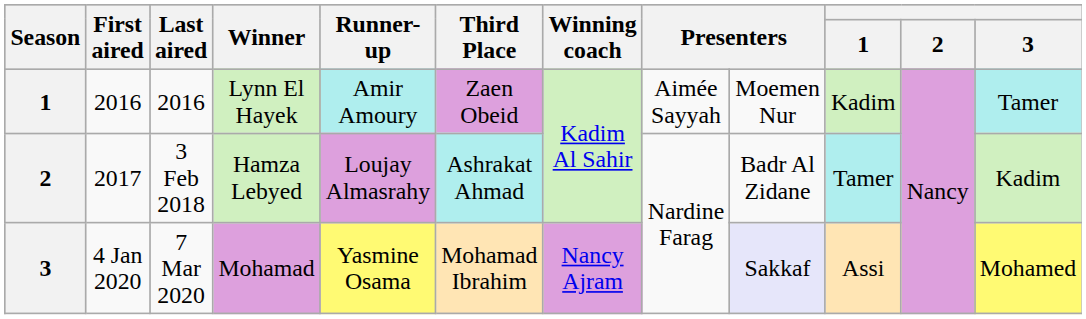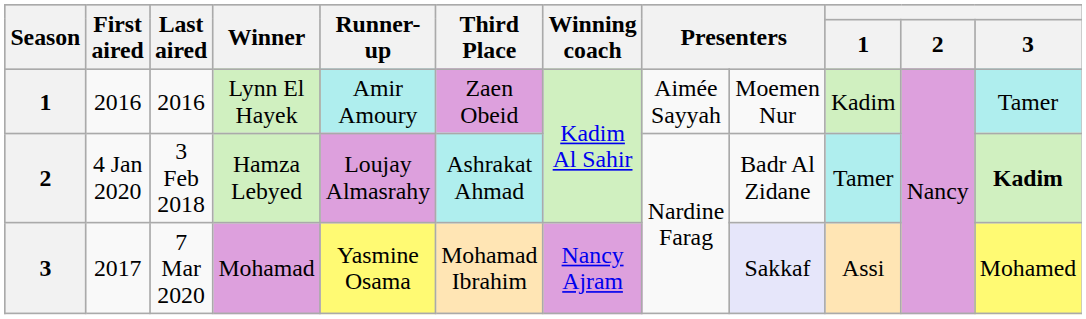3 Feb 2018 | First aired: 2017 -> 4 Jan 2020
3 Feb 2018 | 3: normal -> bold
7 Mar 2020 | First aired: 4 Jan 2020 -> 2017
